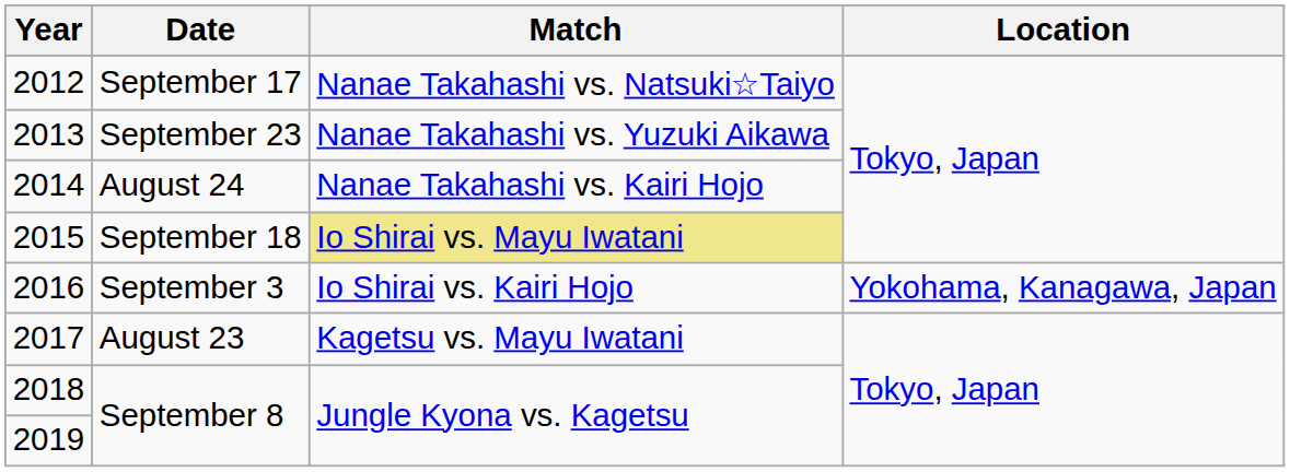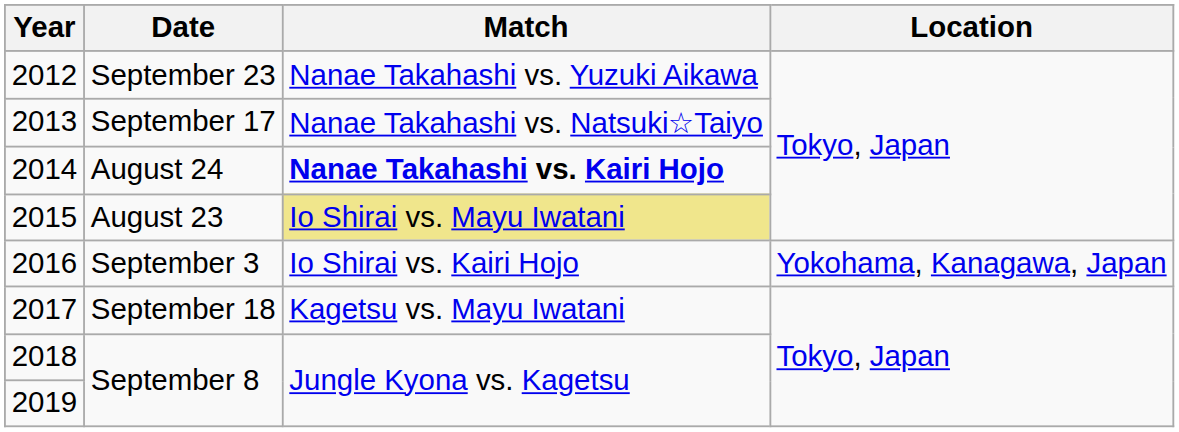2012 | Date: September 17 -> September 23
2012 | Match: Nanae Takahashi vs. Natsuki☆Taiyo -> Nanae Takahashi vs. Yuzuki Aikawa
2013 | Date: September 23 -> September 17
2013 | Match: Nanae Takahashi vs. Yuzuki Aikawa -> Nanae Takahashi vs. Natsuki☆Taiyo
2014 | Match: normal -> bold
2015 | Date: September 18 -> August 23
2017 | Date: August 23 -> September 18
